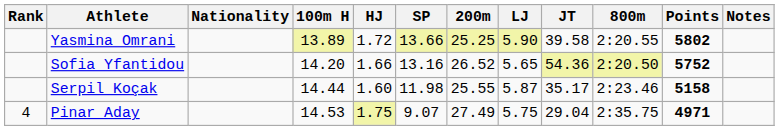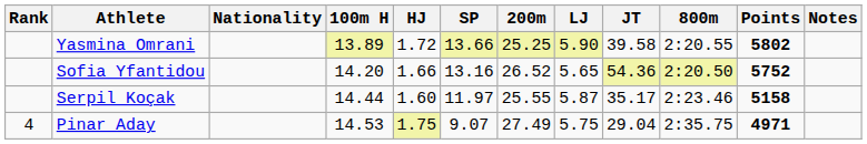Serpil Koçak | SP: 11.98 -> 11.97
